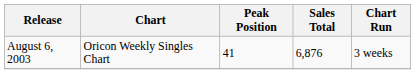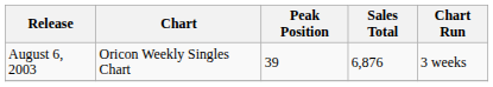August 6, 2003 | Peak Position: 41 -> 39
